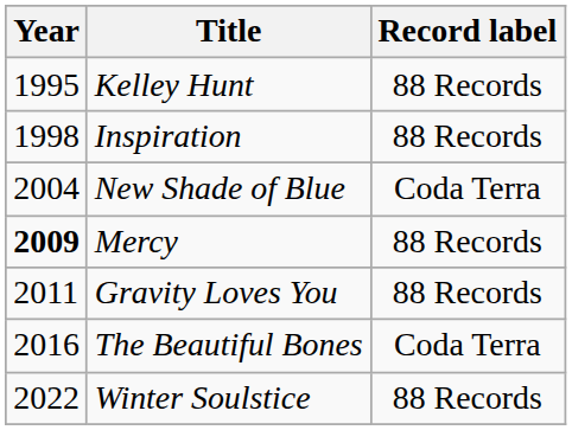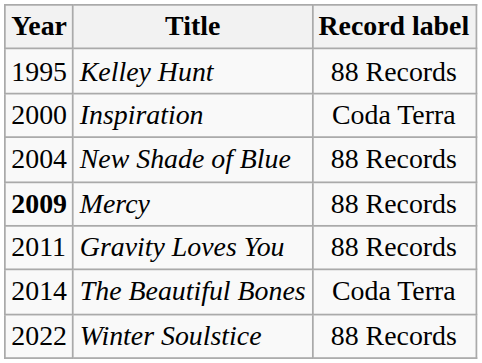Inspiration | Year: 1998 -> 2000
Inspiration | Record label: 88 Records -> Coda Terra
New Shade of Blue | Record label: Coda Terra -> 88 Records
The Beautiful Bones | Year: 2016 -> 2014
